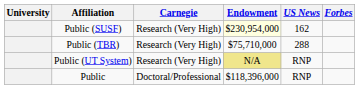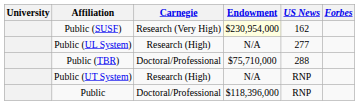+ row: Public (UL System) | Research (High) | N/A | 277
Public (TBR) | Carnegie: Research (Very High) -> Doctoral/Professional
Public (UT System) | Carnegie: Research (Very High) -> Research (High)
Public (UT System) | Endowment: khaki background -> no background
